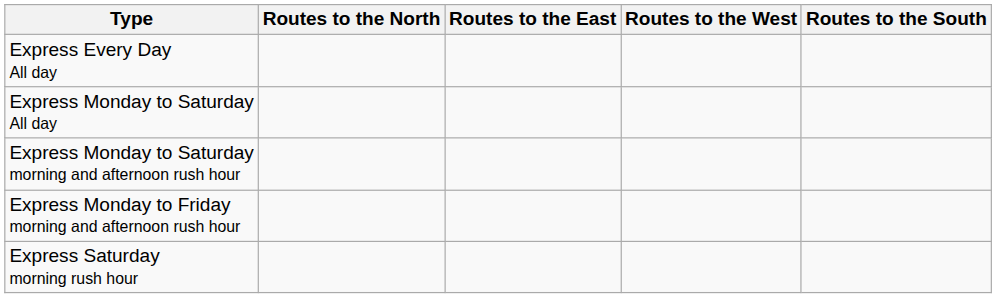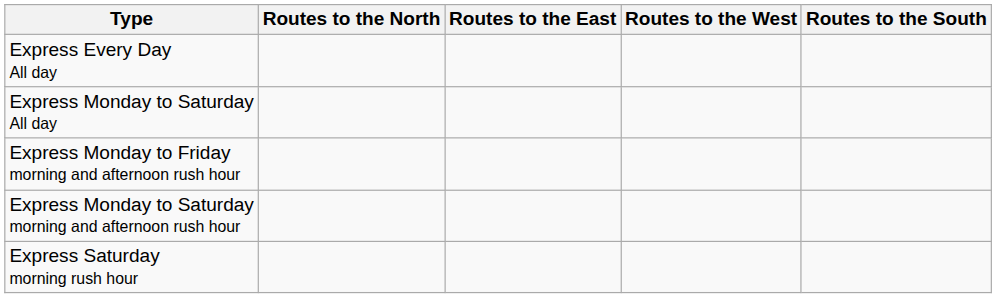rows swapped: Express Monday to Saturday morning and afternoon rush hour <-> Express Monday to Friday morning and afternoon rush hour
